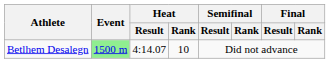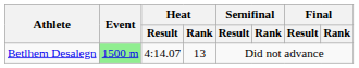Betlhem Desalegn | Heat / Rank: 10 -> 13
